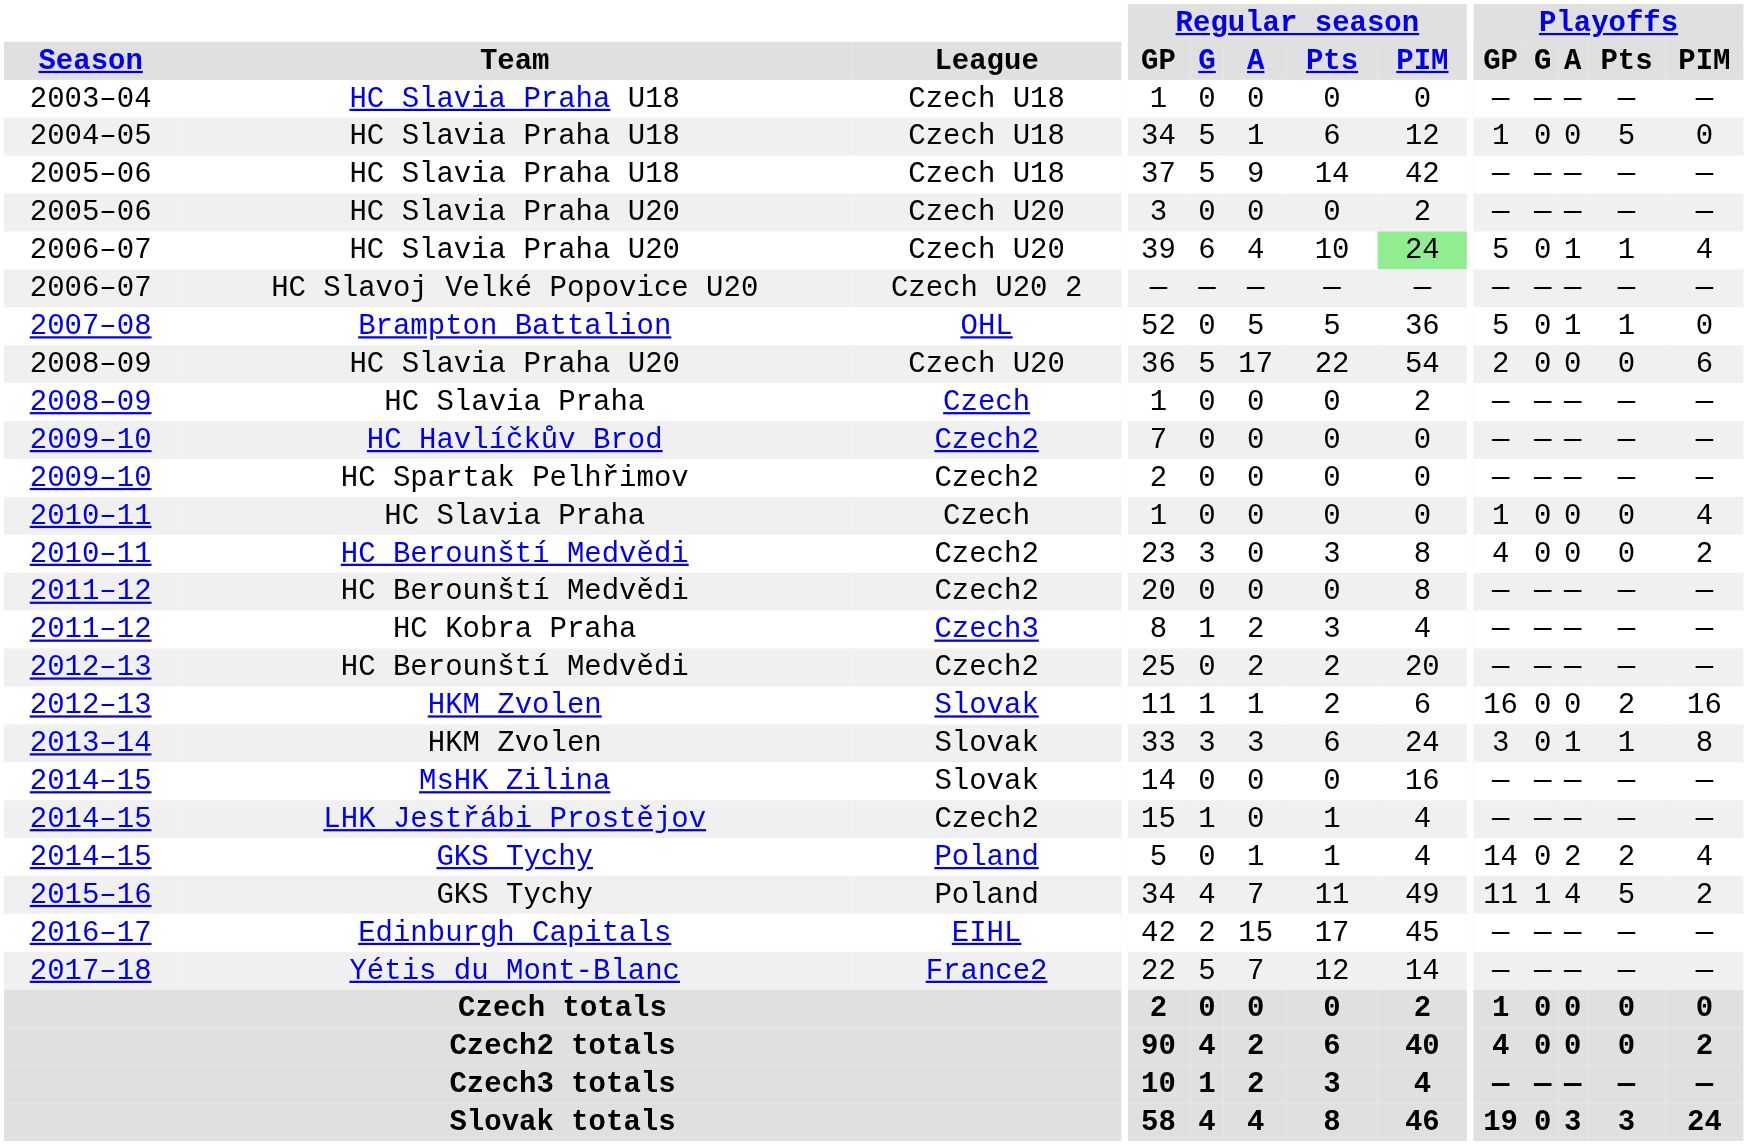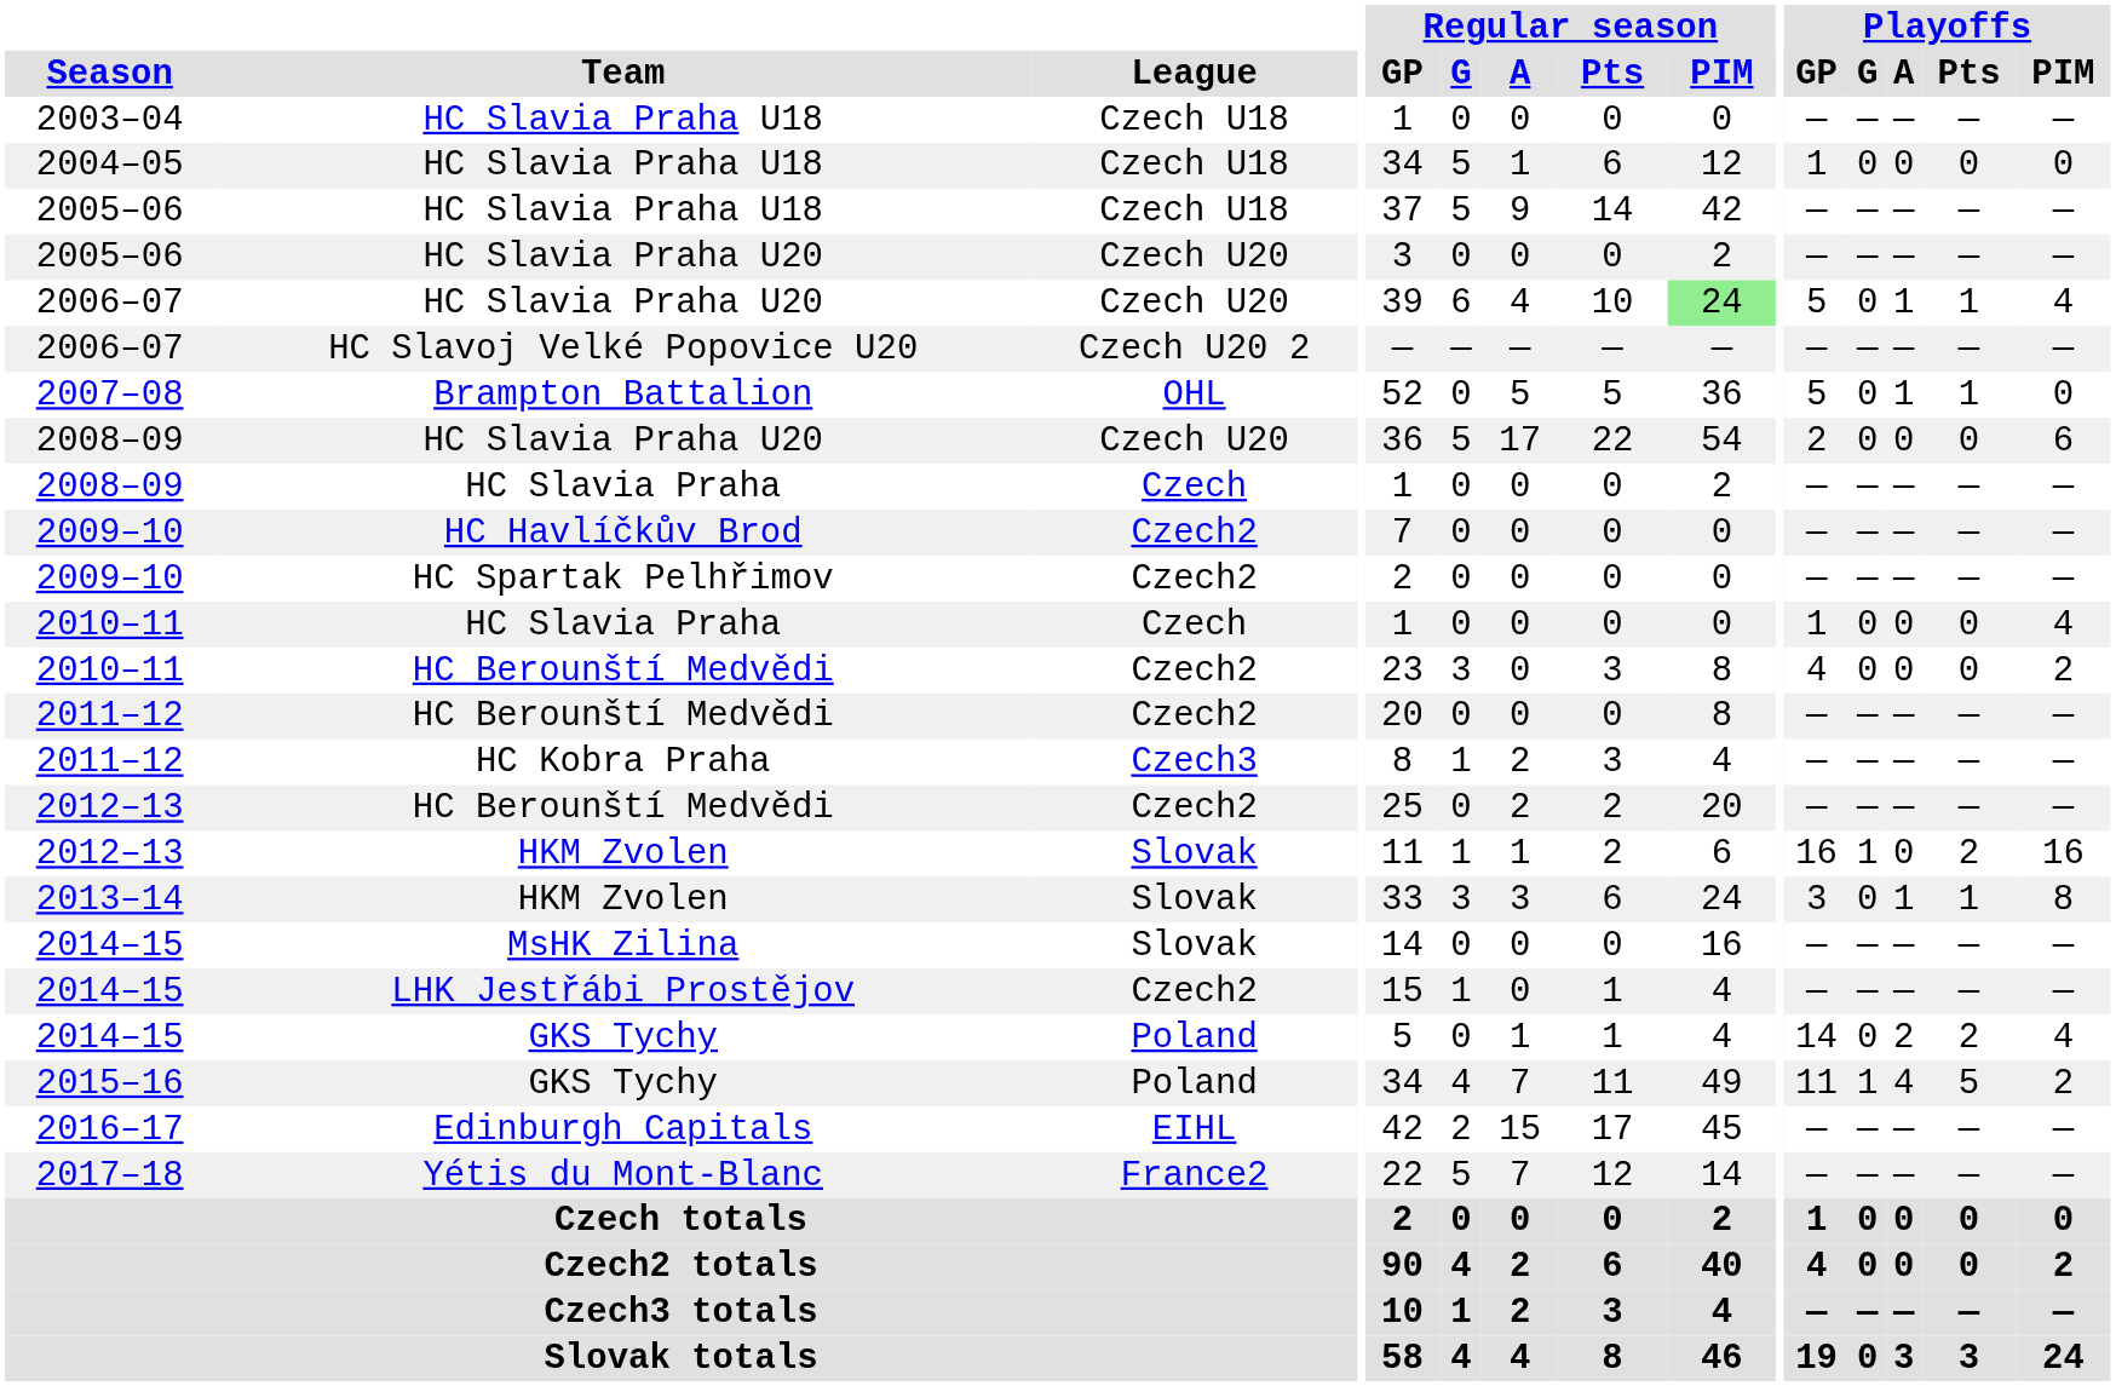2004–05 | Playoffs / Pts: 5 -> 0
2012–13 / HKM Zvolen | Playoffs / G: 0 -> 1
